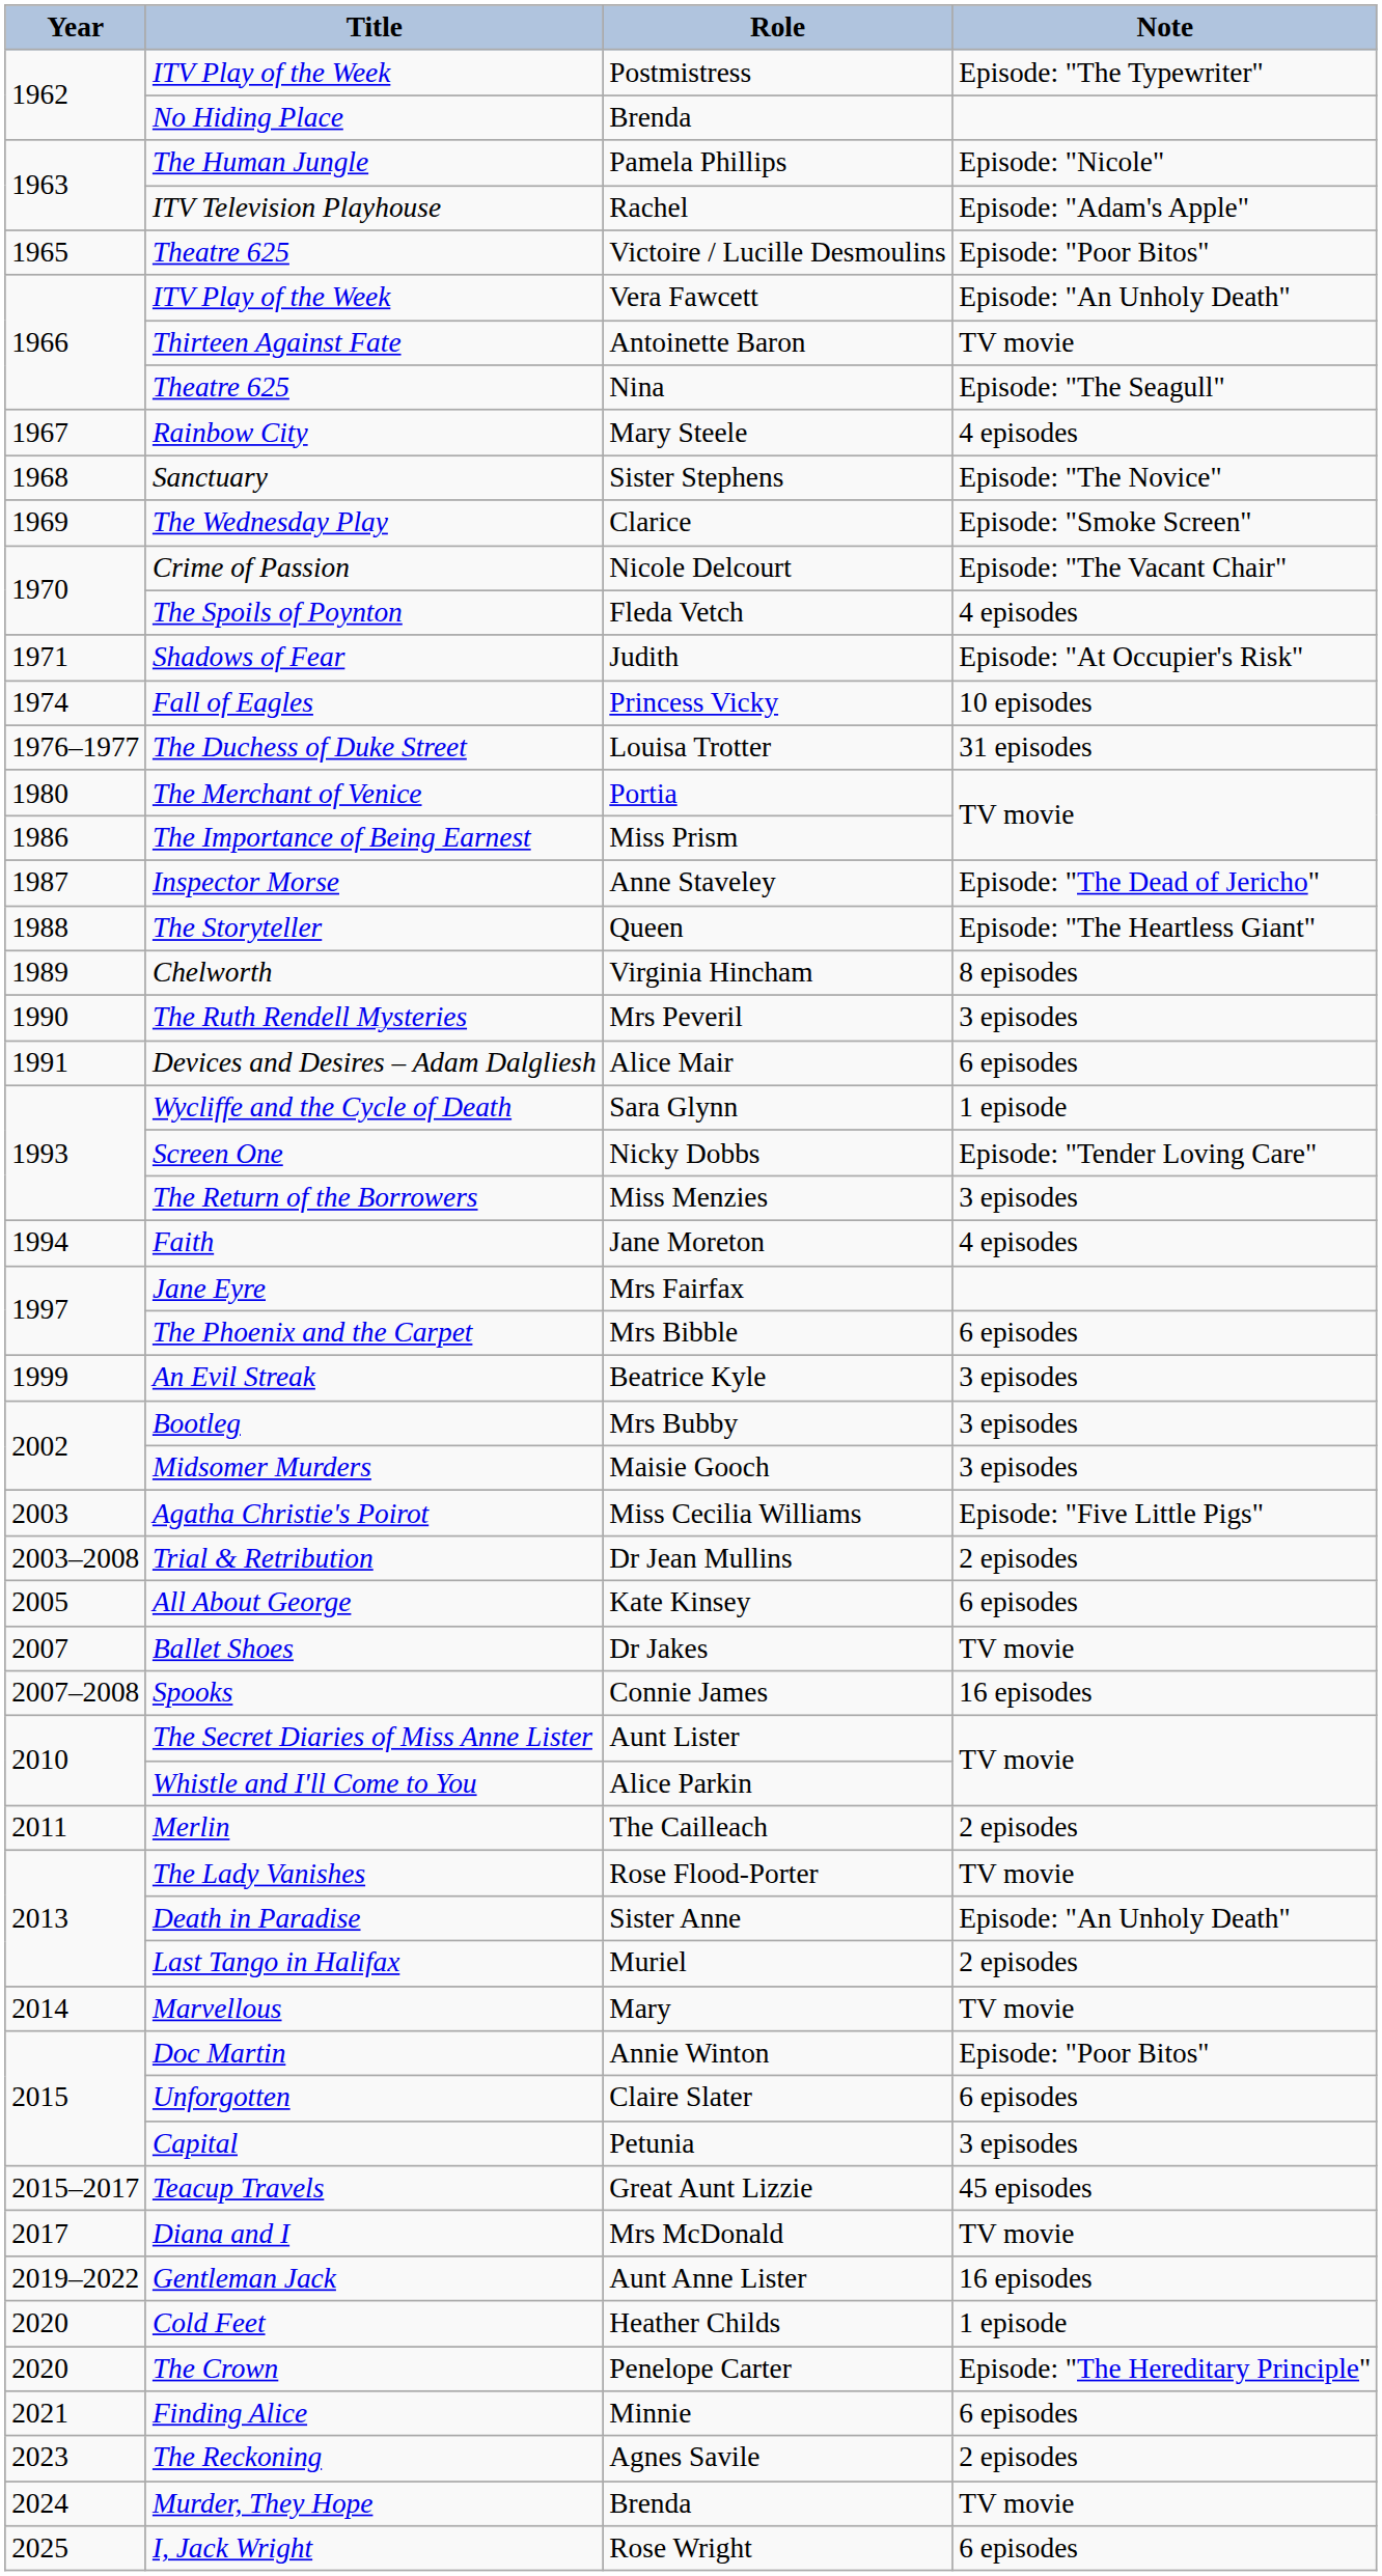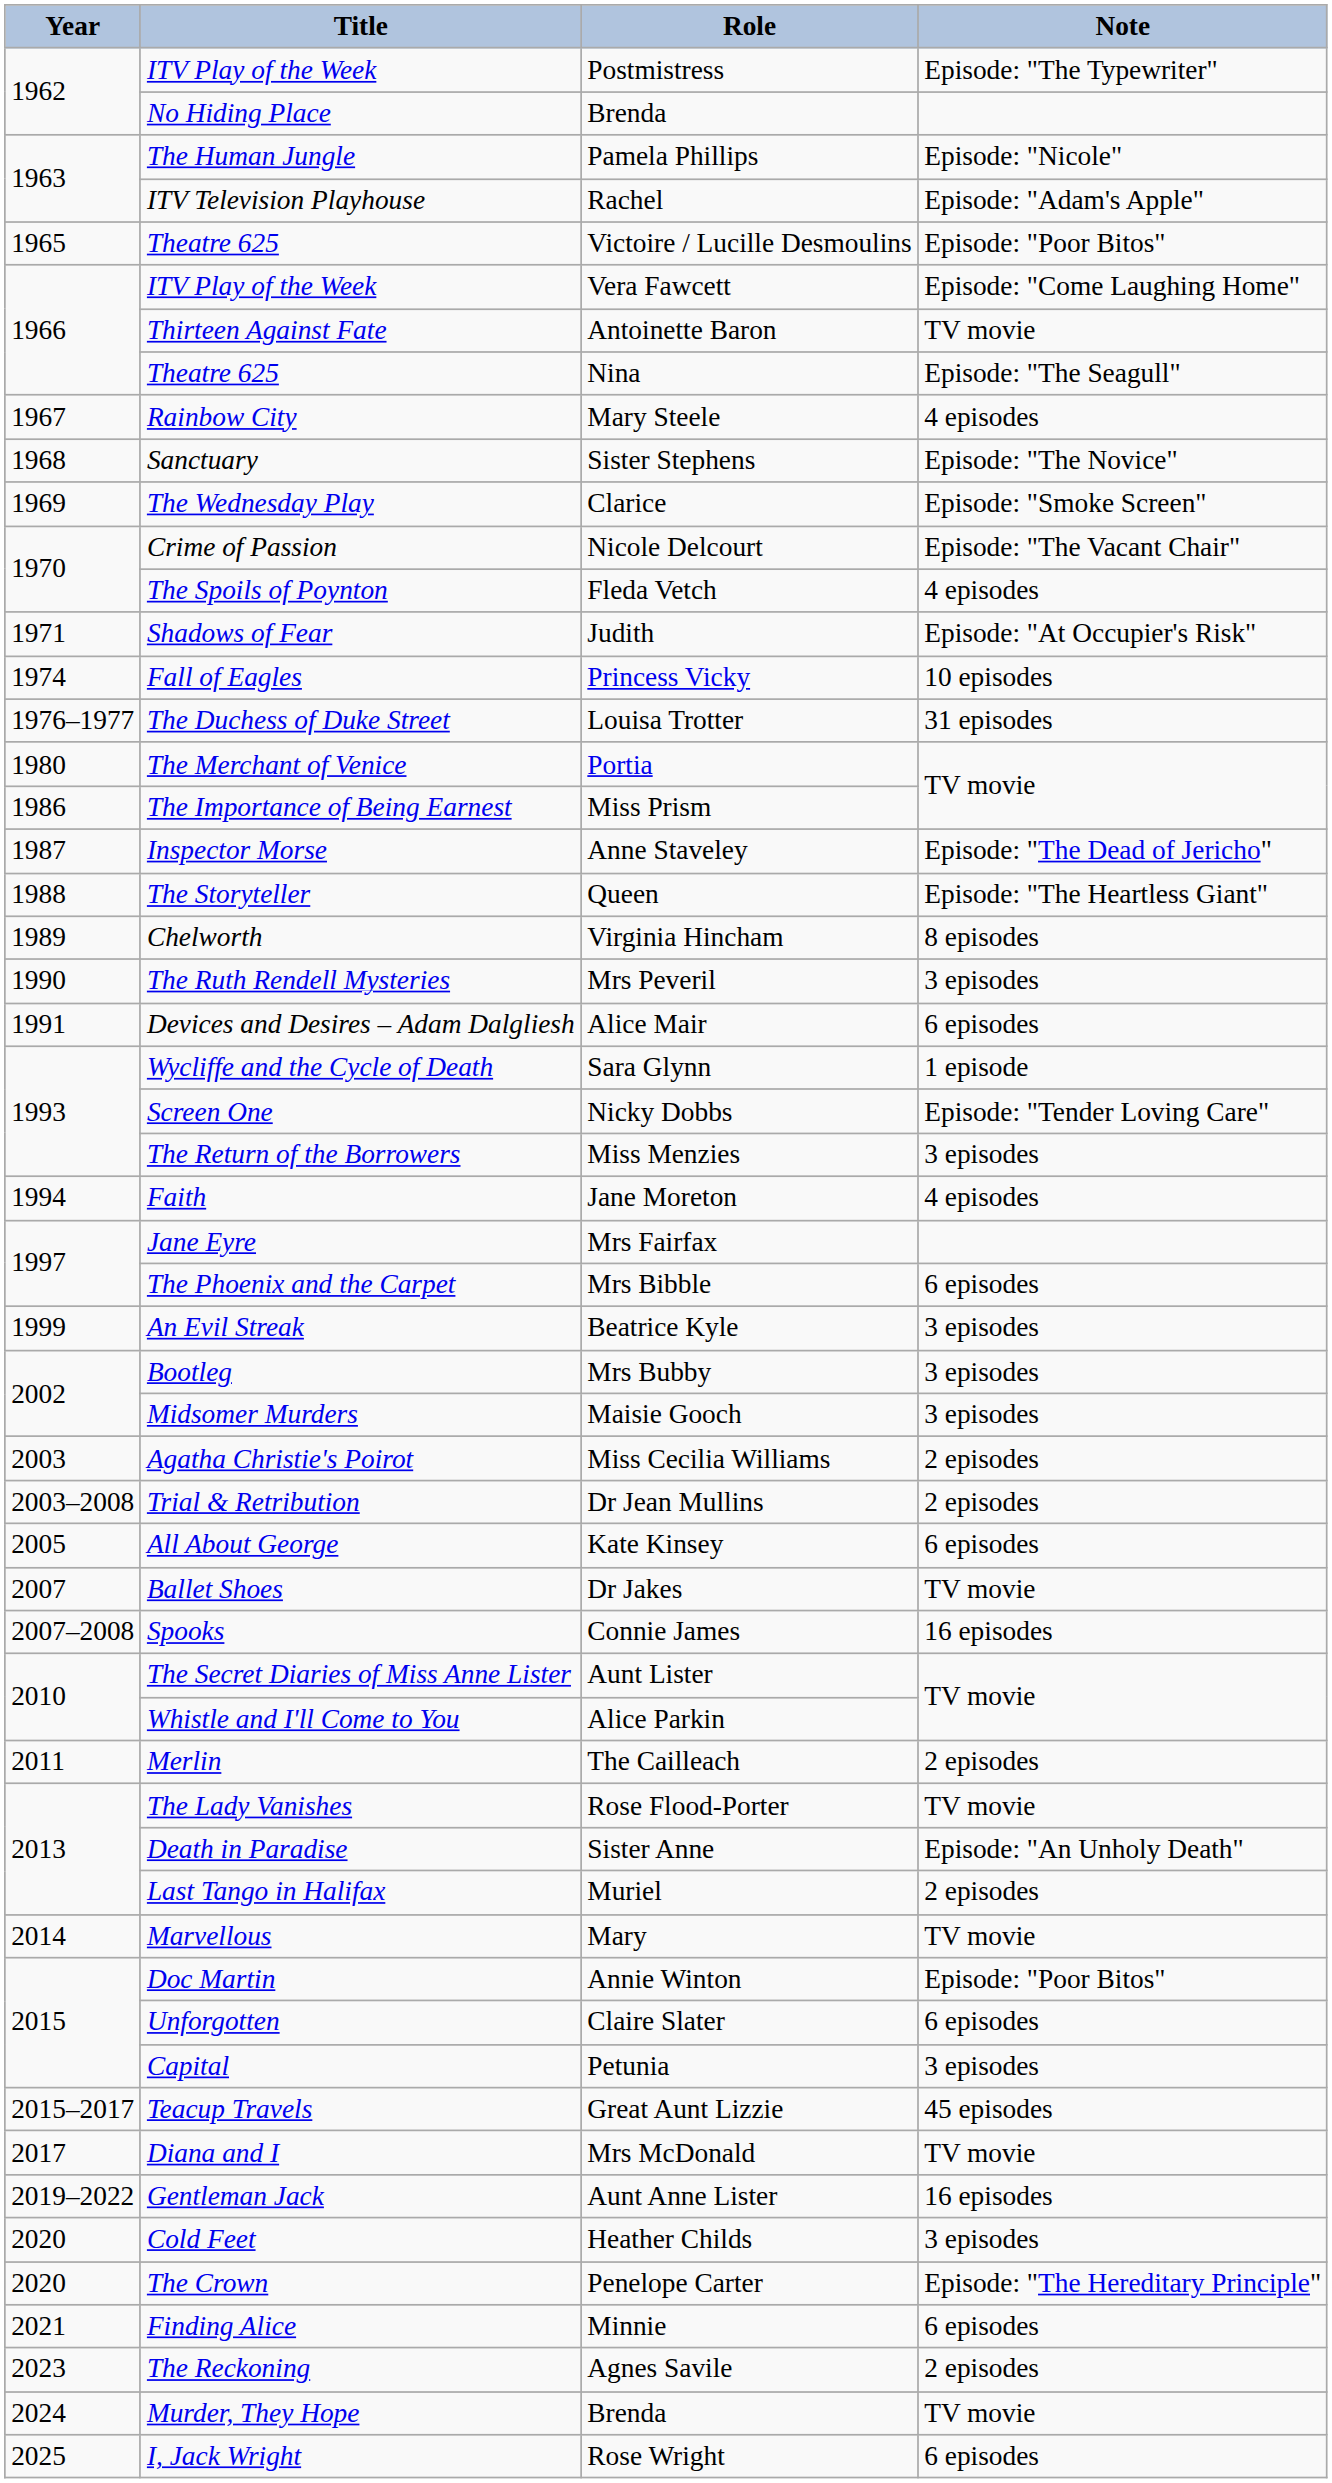Vera Fawcett | Note: Episode: "An Unholy Death" -> Episode: "Come Laughing Home"
Miss Cecilia Williams | Note: Episode: "Five Little Pigs" -> 2 episodes
Heather Childs | Note: 1 episode -> 3 episodes
